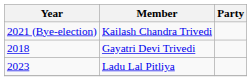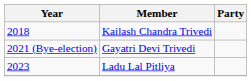Kailash Chandra Trivedi | Year: 2021 (Bye-election) -> 2018
Gayatri Devi Trivedi | Year: 2018 -> 2021 (Bye-election)
